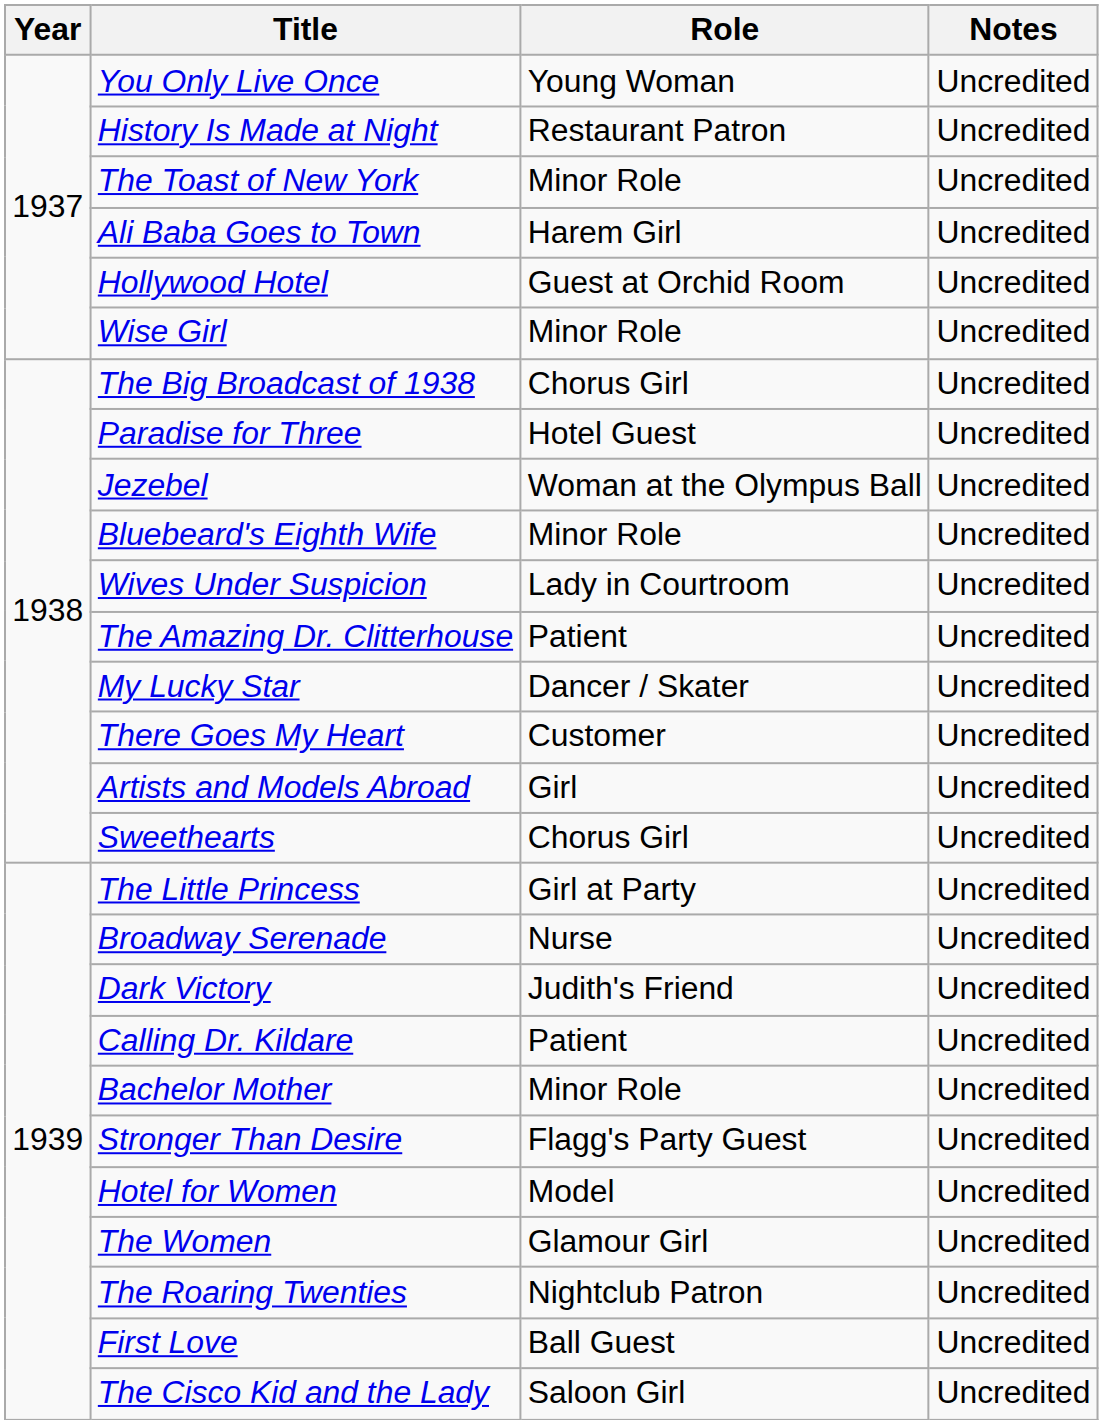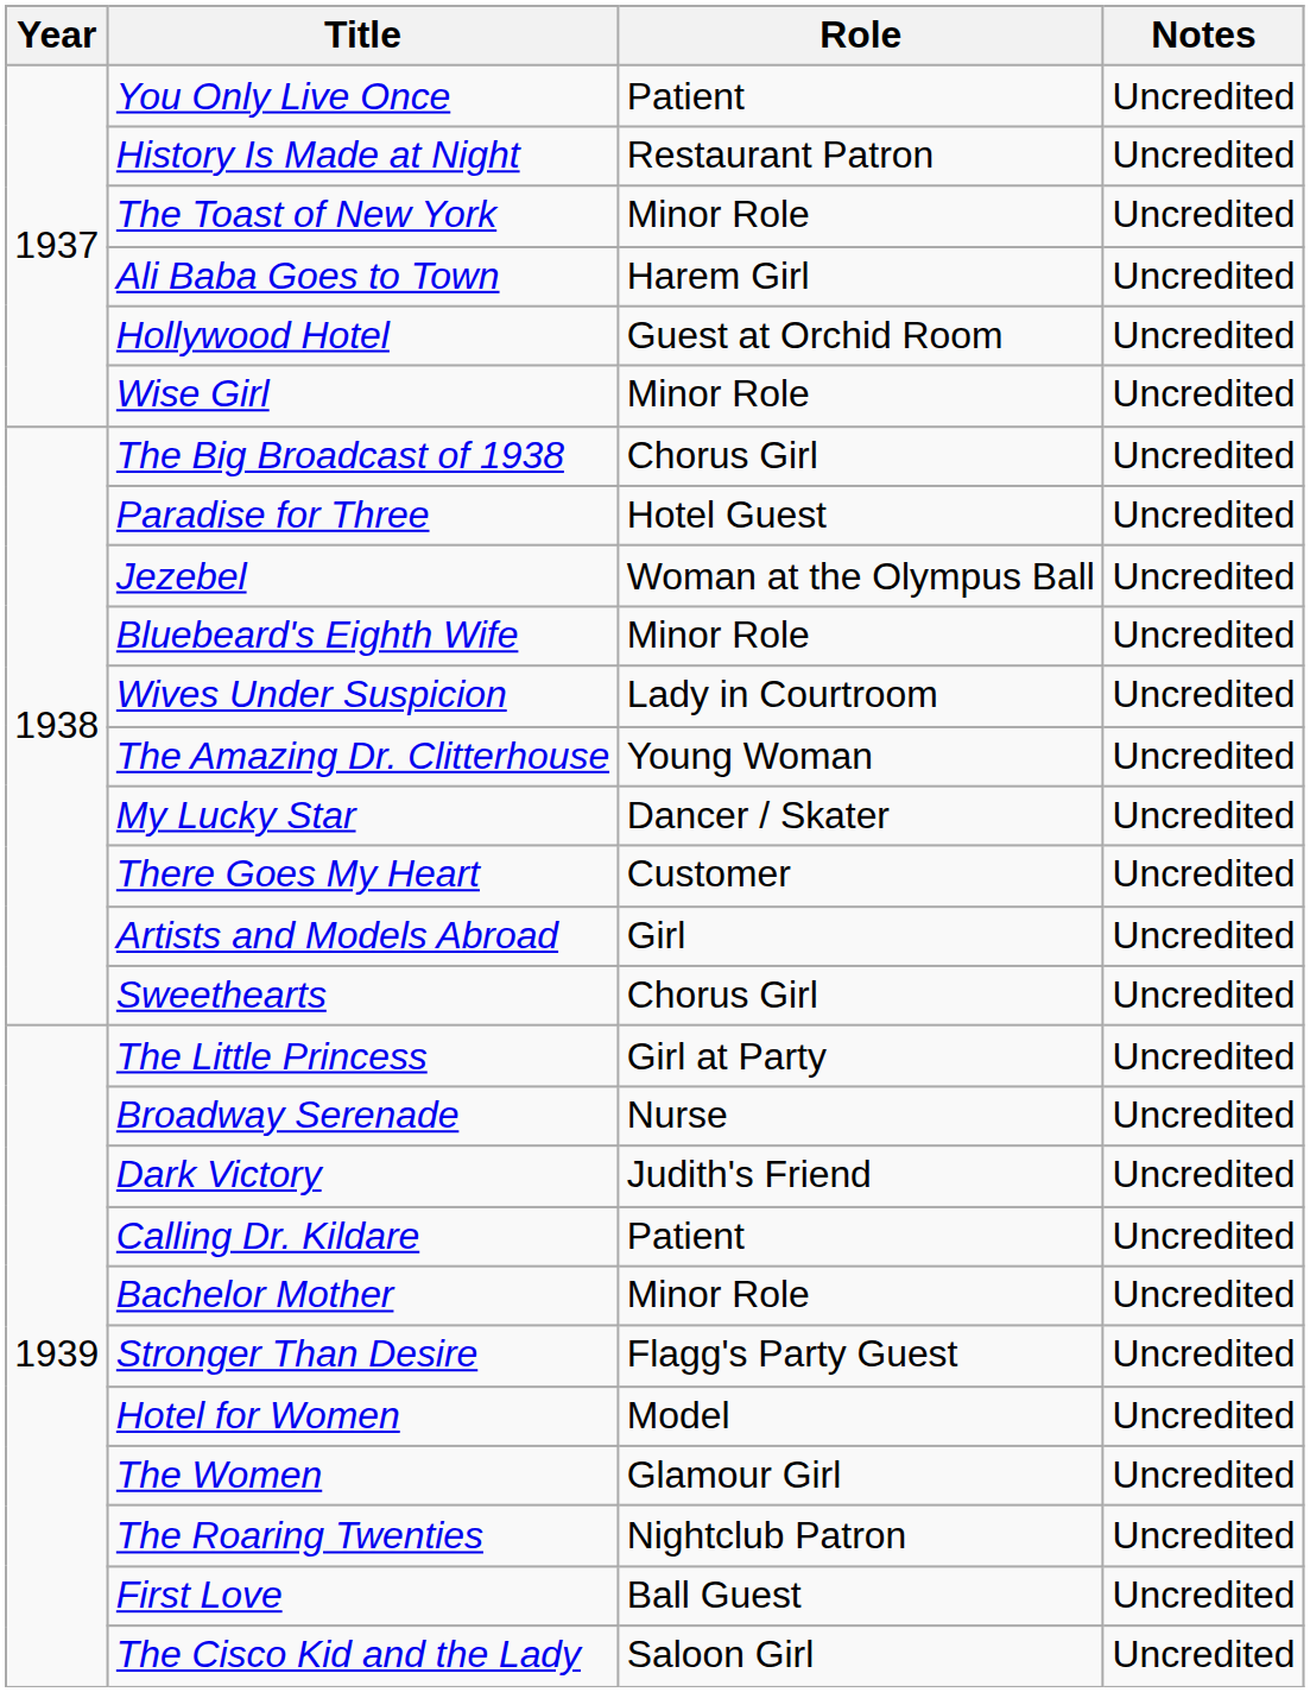You Only Live Once | Role: Young Woman -> Patient
The Amazing Dr. Clitterhouse | Role: Patient -> Young Woman
